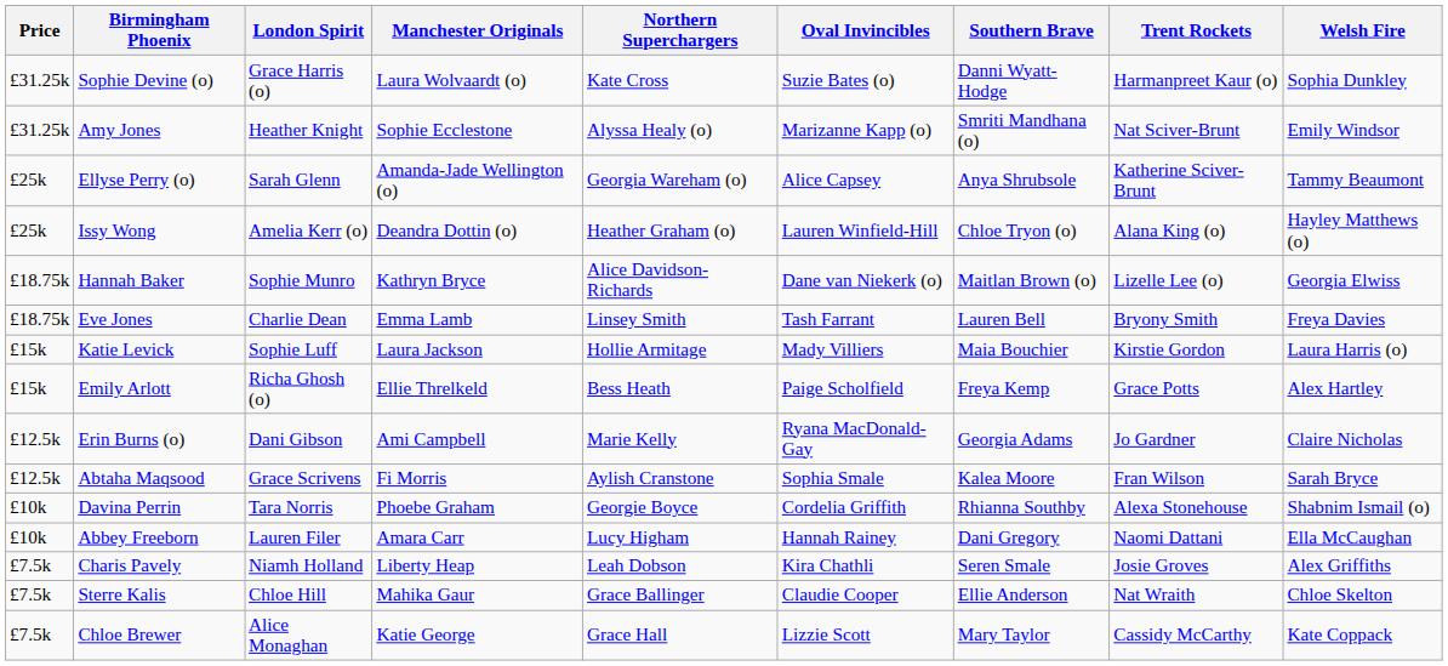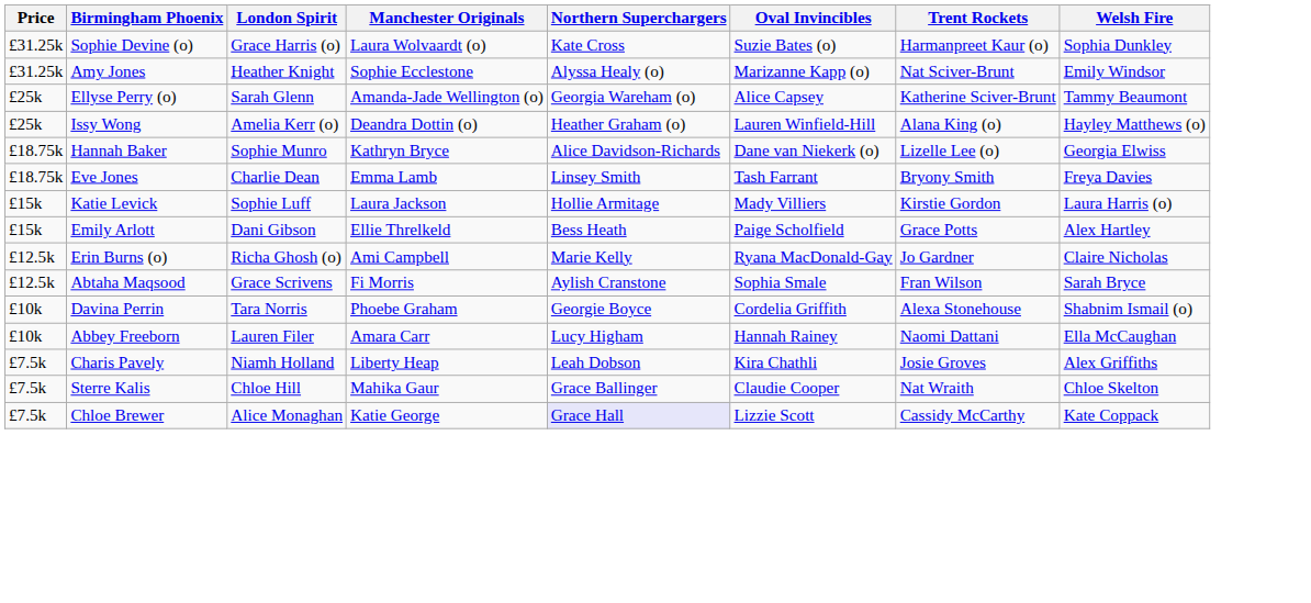- column: Southern Brave | Danni Wyatt-Hodge | Smriti Mandhana (o) | Anya Shrubsole | Chloe Tryon (o) | Maitlan Brown (o) | Lauren Bell | Maia Bouchier | Freya Kemp | Georgia Adams | Kalea Moore | Rhianna Southby | Dani Gregory | Seren Smale | Ellie Anderson | Mary Taylor
Emily Arlott | London Spirit: Richa Ghosh (o) -> Dani Gibson
Erin Burns (o) | London Spirit: Dani Gibson -> Richa Ghosh (o)
Chloe Brewer | Northern Superchargers: no background -> lavender background
